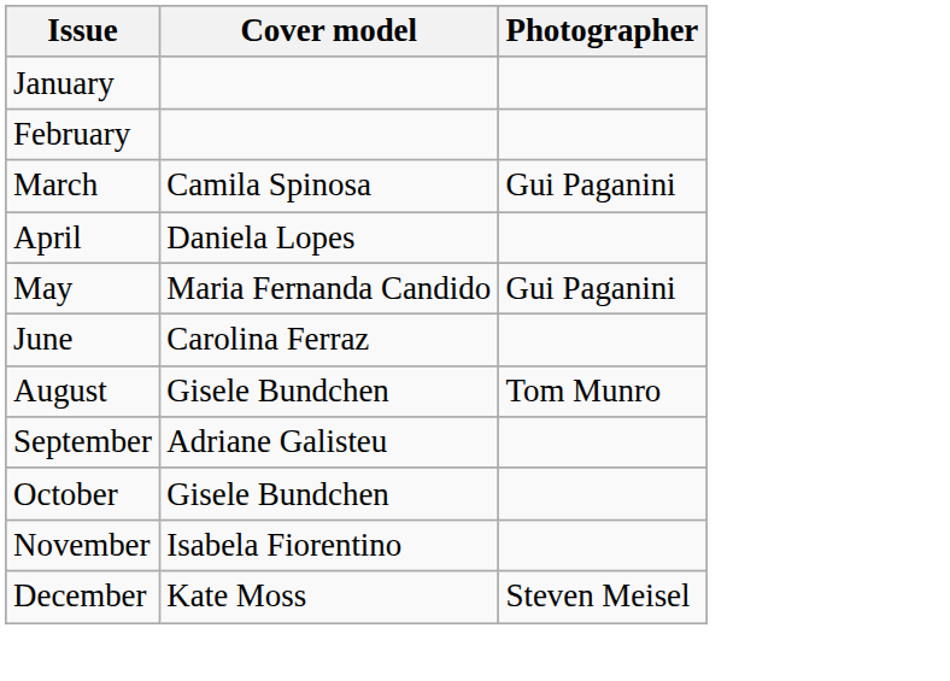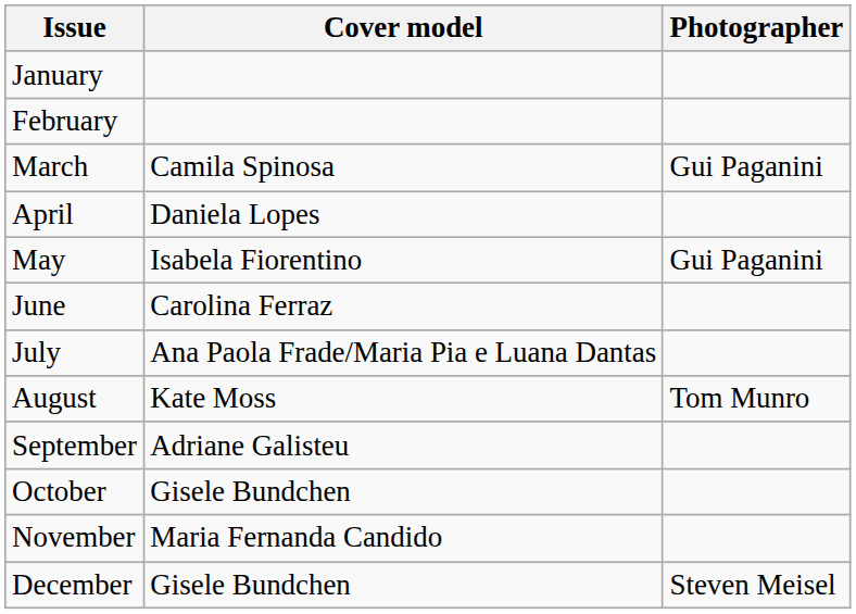May | Cover model: Maria Fernanda Candido -> Isabela Fiorentino
+ row: July | Ana Paola Frade/Maria Pia e Luana Dantas
August | Cover model: Gisele Bundchen -> Kate Moss
November | Cover model: Isabela Fiorentino -> Maria Fernanda Candido
December | Cover model: Kate Moss -> Gisele Bundchen
